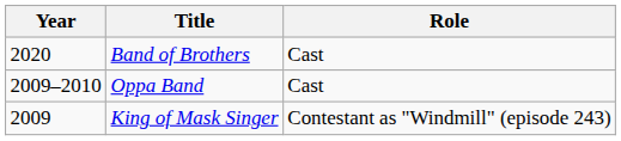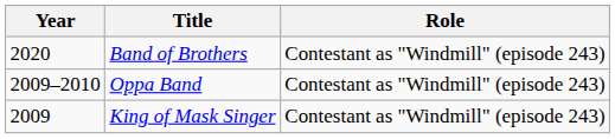Band of Brothers | Role: Cast -> Contestant as "Windmill" (episode 243)
Oppa Band | Role: Cast -> Contestant as "Windmill" (episode 243)
